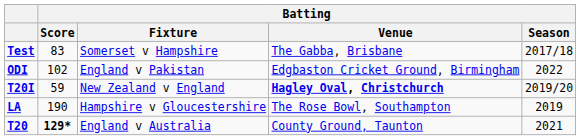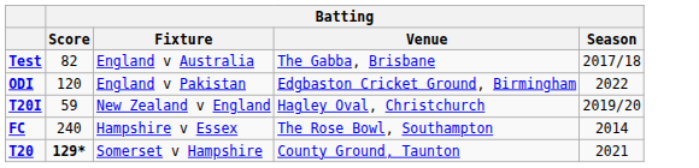Test | Batting / Score: 83 -> 82
Test | Batting / Fixture: Somerset v Hampshire -> England v Australia
ODI | Batting / Score: 102 -> 120
T20I | Batting / Venue: bold -> normal
+ row: FC | 240 | Hampshire v Essex | The Rose Bowl, Southampton | 2014
- row: LA | 190 | Hampshire v Gloucestershire | The Rose Bowl, Southampton | 2019
T20 | Batting / Fixture: England v Australia -> Somerset v Hampshire
